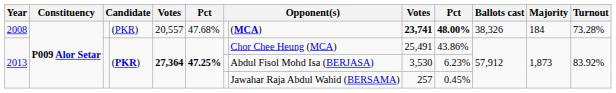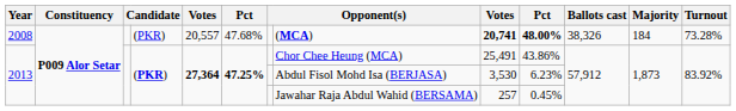2008 | column 9: 23,741 -> 20,741
